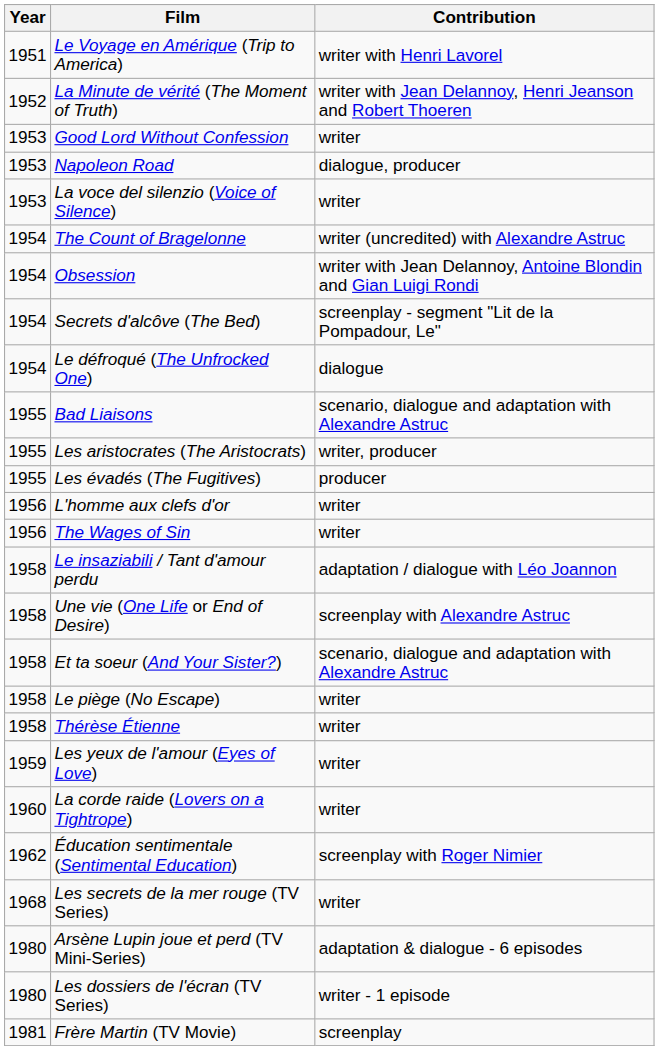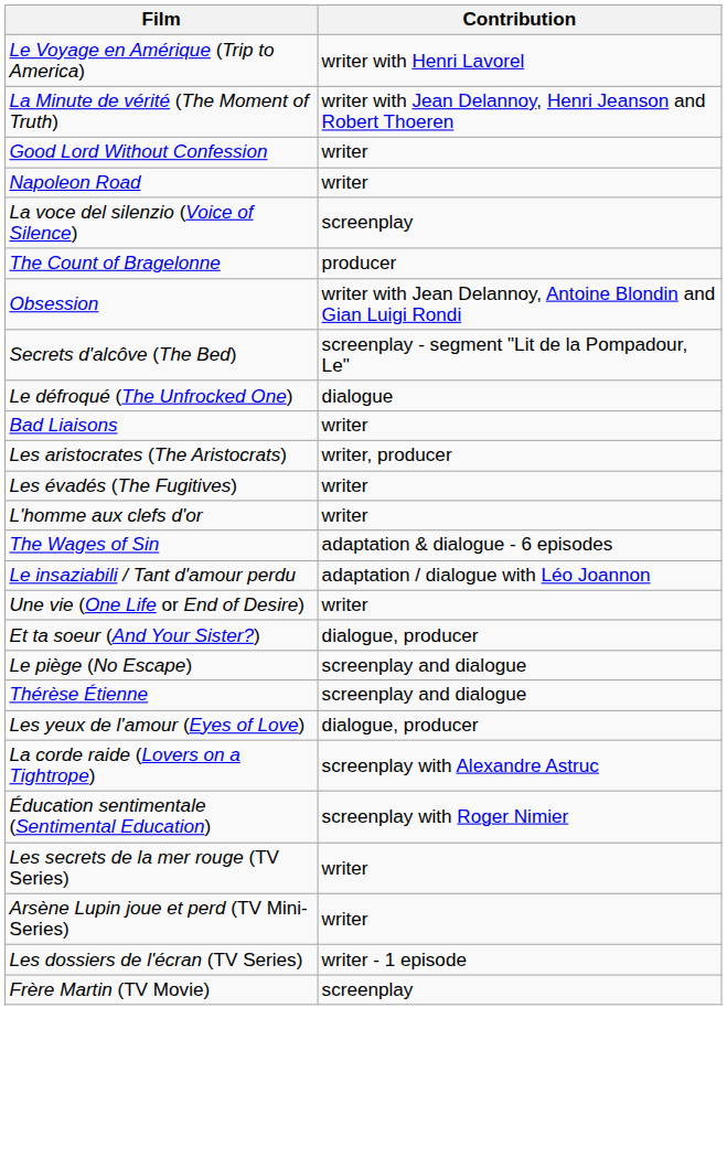- column: Year | 1951 | 1952 | 1953 | 1953 | 1953 | 1954 | 1954 | 1954 | 1954 | 1955 | 1955 | 1955 | 1956 | 1956 | 1958 | 1958 | 1958 | 1958 | 1958 | 1959 | 1960 | 1962 | 1968 | 1980 | 1980 | 1981
Napoleon Road | Contribution: dialogue, producer -> writer
La voce del silenzio (Voice of Silence) | Contribution: writer -> screenplay
The Count of Bragelonne | Contribution: writer (uncredited) with Alexandre Astruc -> producer
Bad Liaisons | Contribution: scenario, dialogue and adaptation with Alexandre Astruc -> writer
Les évadés (The Fugitives) | Contribution: producer -> writer
The Wages of Sin | Contribution: writer -> adaptation & dialogue - 6 episodes
Une vie (One Life or End of Desire) | Contribution: screenplay with Alexandre Astruc -> writer
Et ta soeur (And Your Sister?) | Contribution: scenario, dialogue and adaptation with Alexandre Astruc -> dialogue, producer
Le piège (No Escape) | Contribution: writer -> screenplay and dialogue
Thérèse Étienne | Contribution: writer -> screenplay and dialogue
Les yeux de l'amour (Eyes of Love) | Contribution: writer -> dialogue, producer
La corde raide (Lovers on a Tightrope) | Contribution: writer -> screenplay with Alexandre Astruc
Arsène Lupin joue et perd (TV Mini-Series) | Contribution: adaptation & dialogue - 6 episodes -> writer
